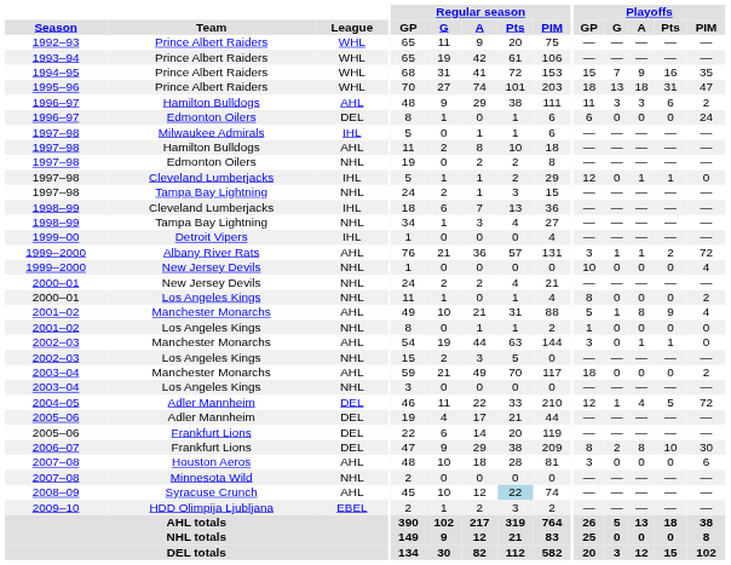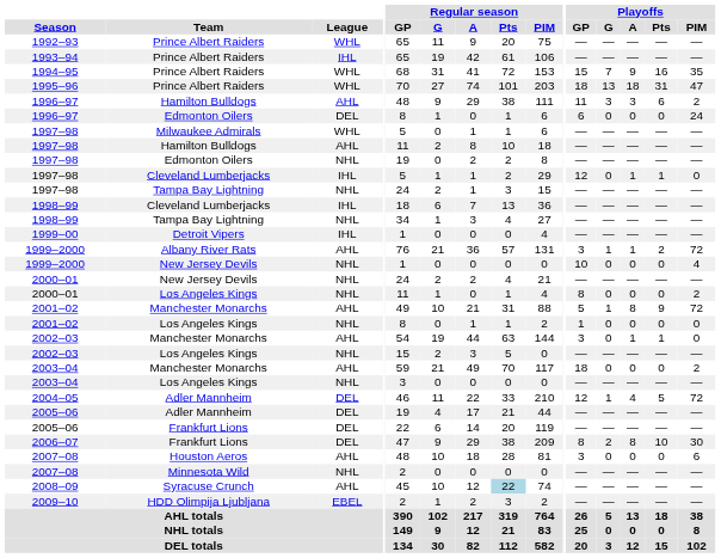1993–94 | League: WHL -> IHL
1997–98 / Milwaukee Admirals | League: IHL -> WHL
2001–02 / Manchester Monarchs | Playoffs / PIM: 4 -> 72
